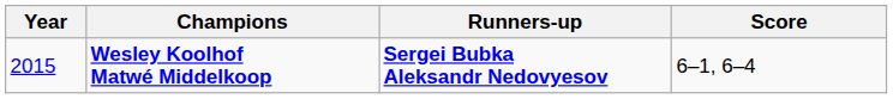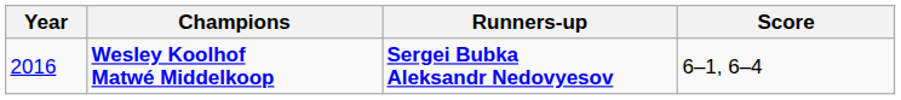Wesley Koolhof Matwé Middelkoop | Year: 2015 -> 2016
